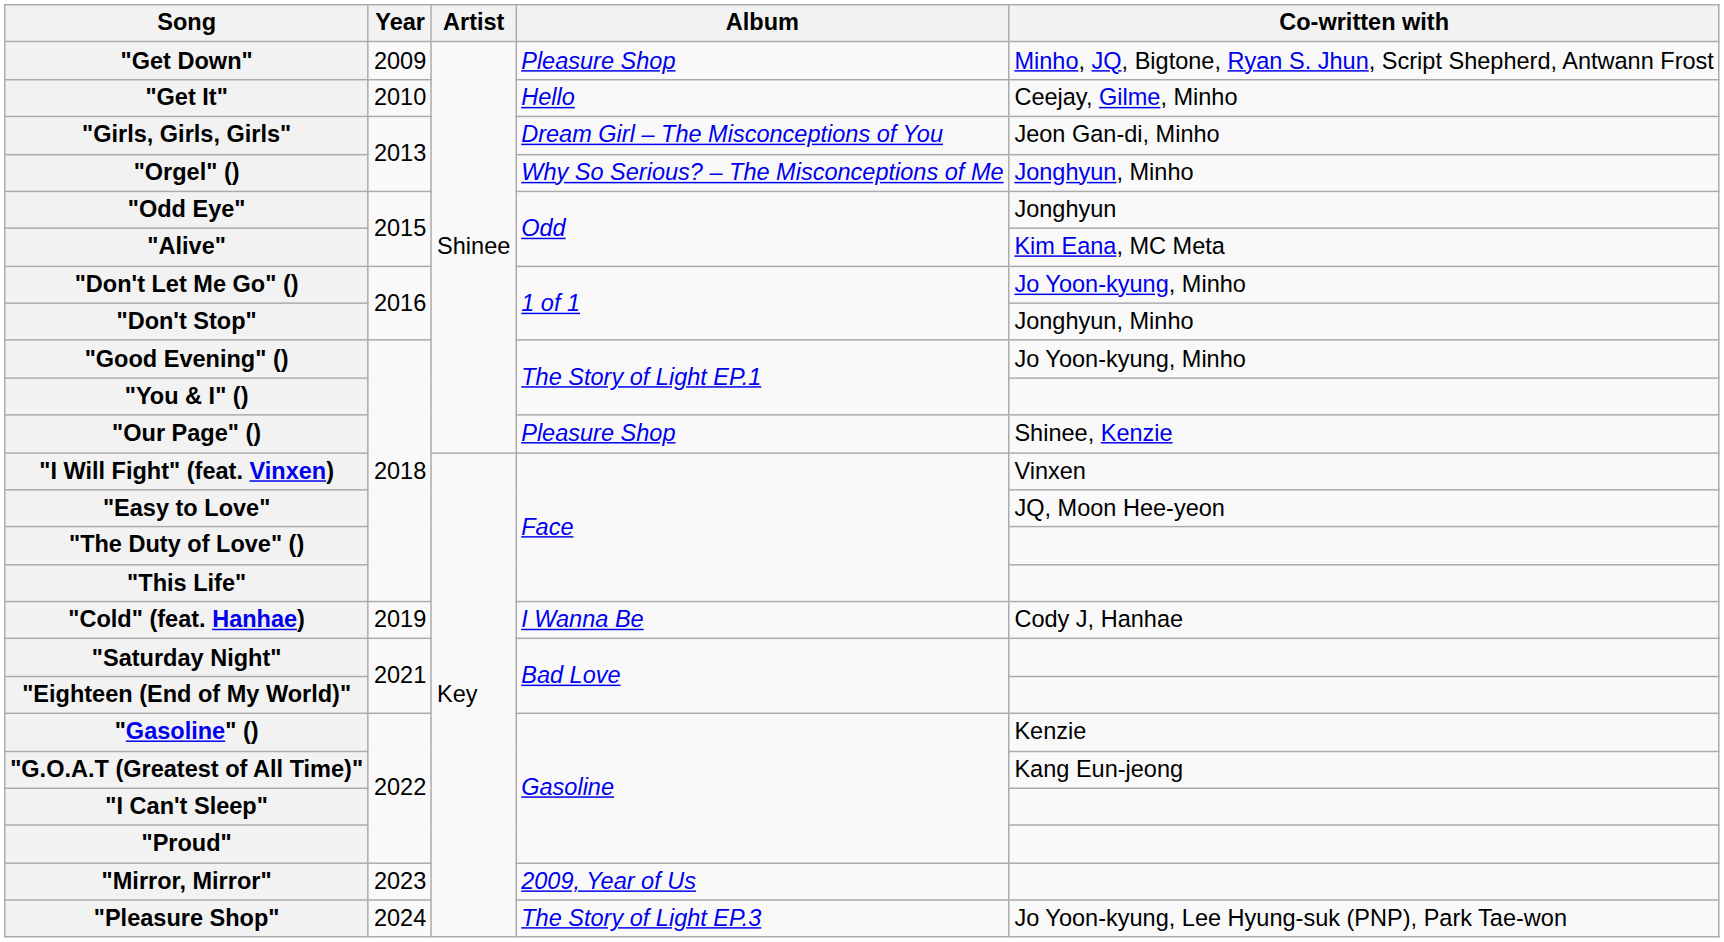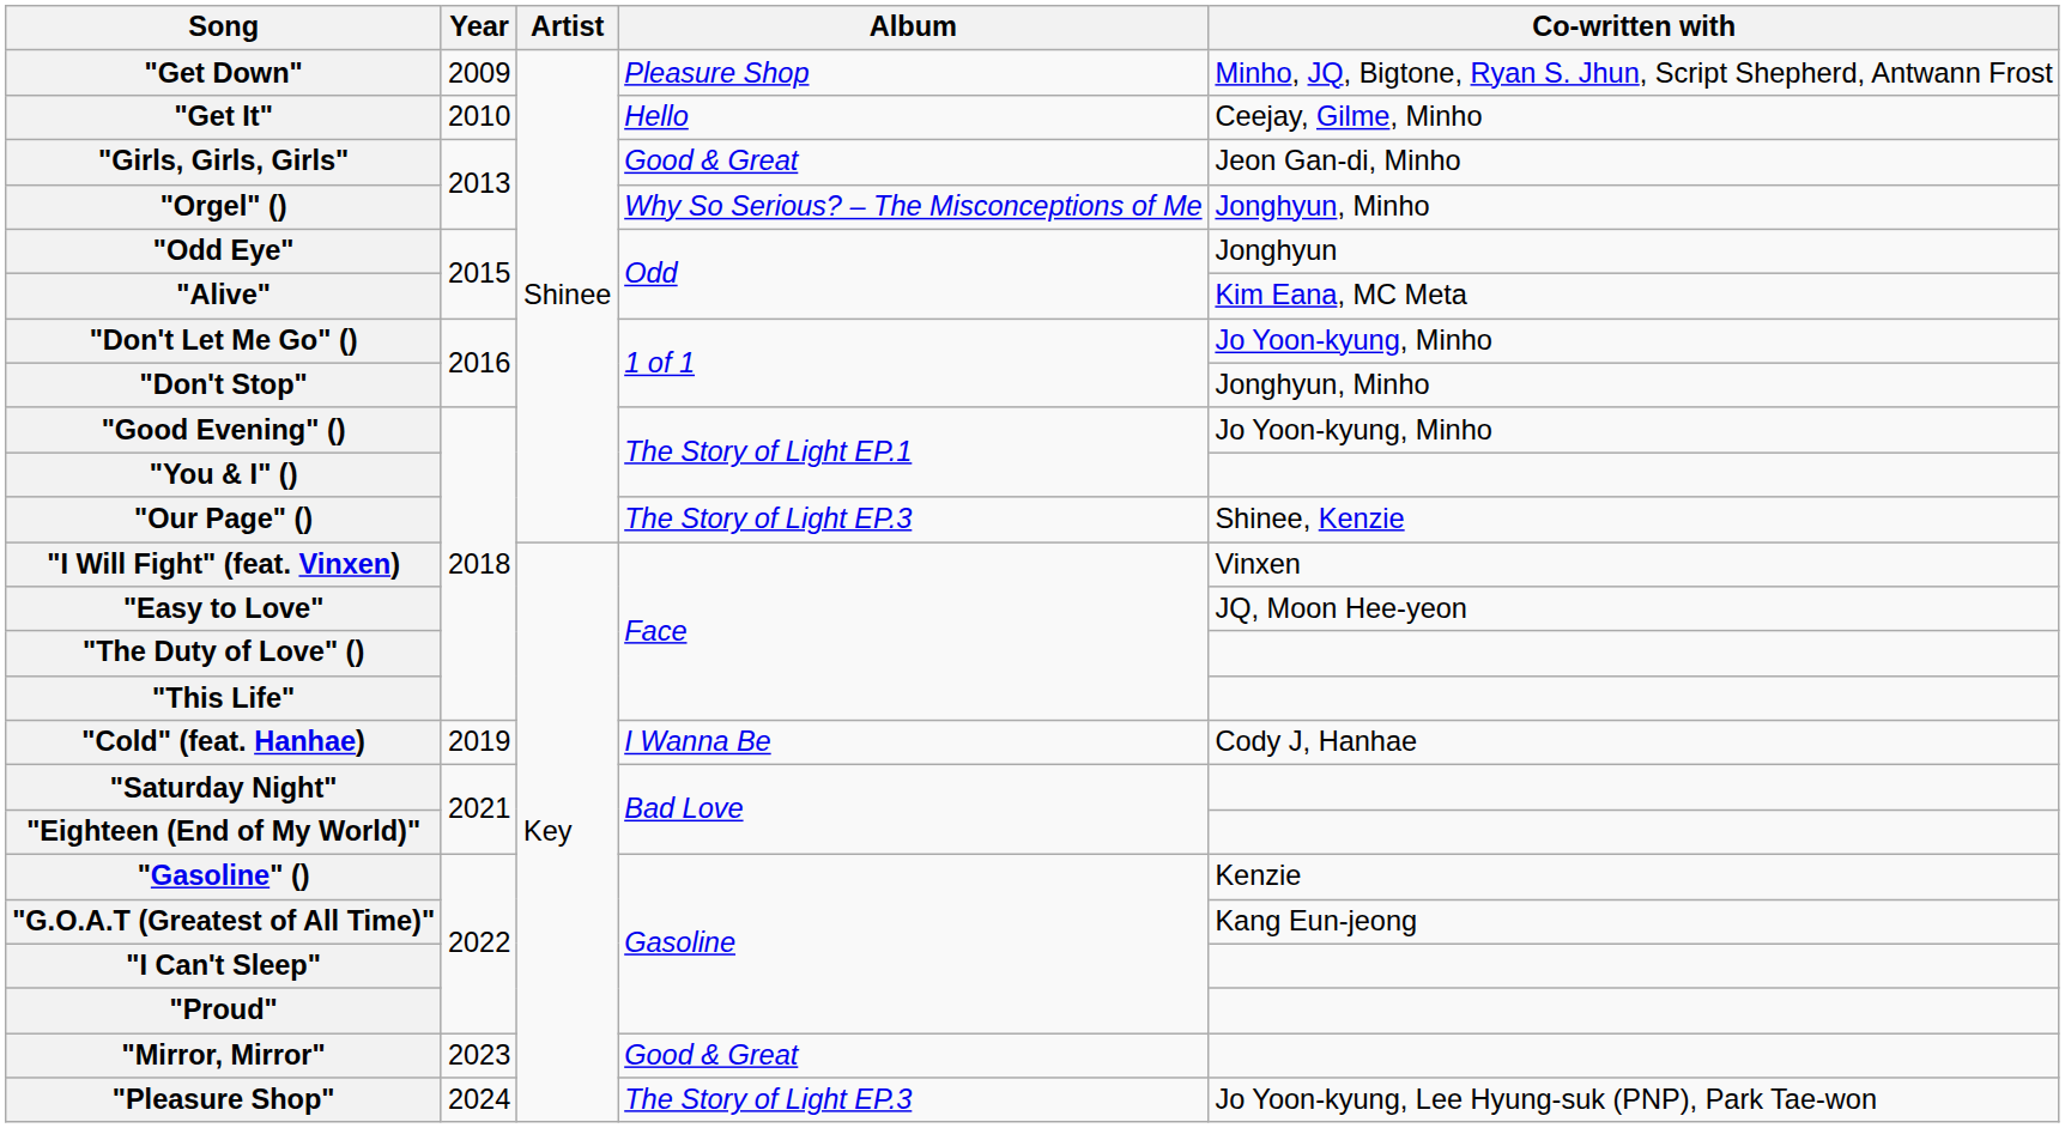"Girls, Girls, Girls" | Album: Dream Girl – The Misconceptions of You -> Good & Great
"Our Page" () | Album: Pleasure Shop -> The Story of Light EP.3
"Mirror, Mirror" | Album: 2009, Year of Us -> Good & Great
